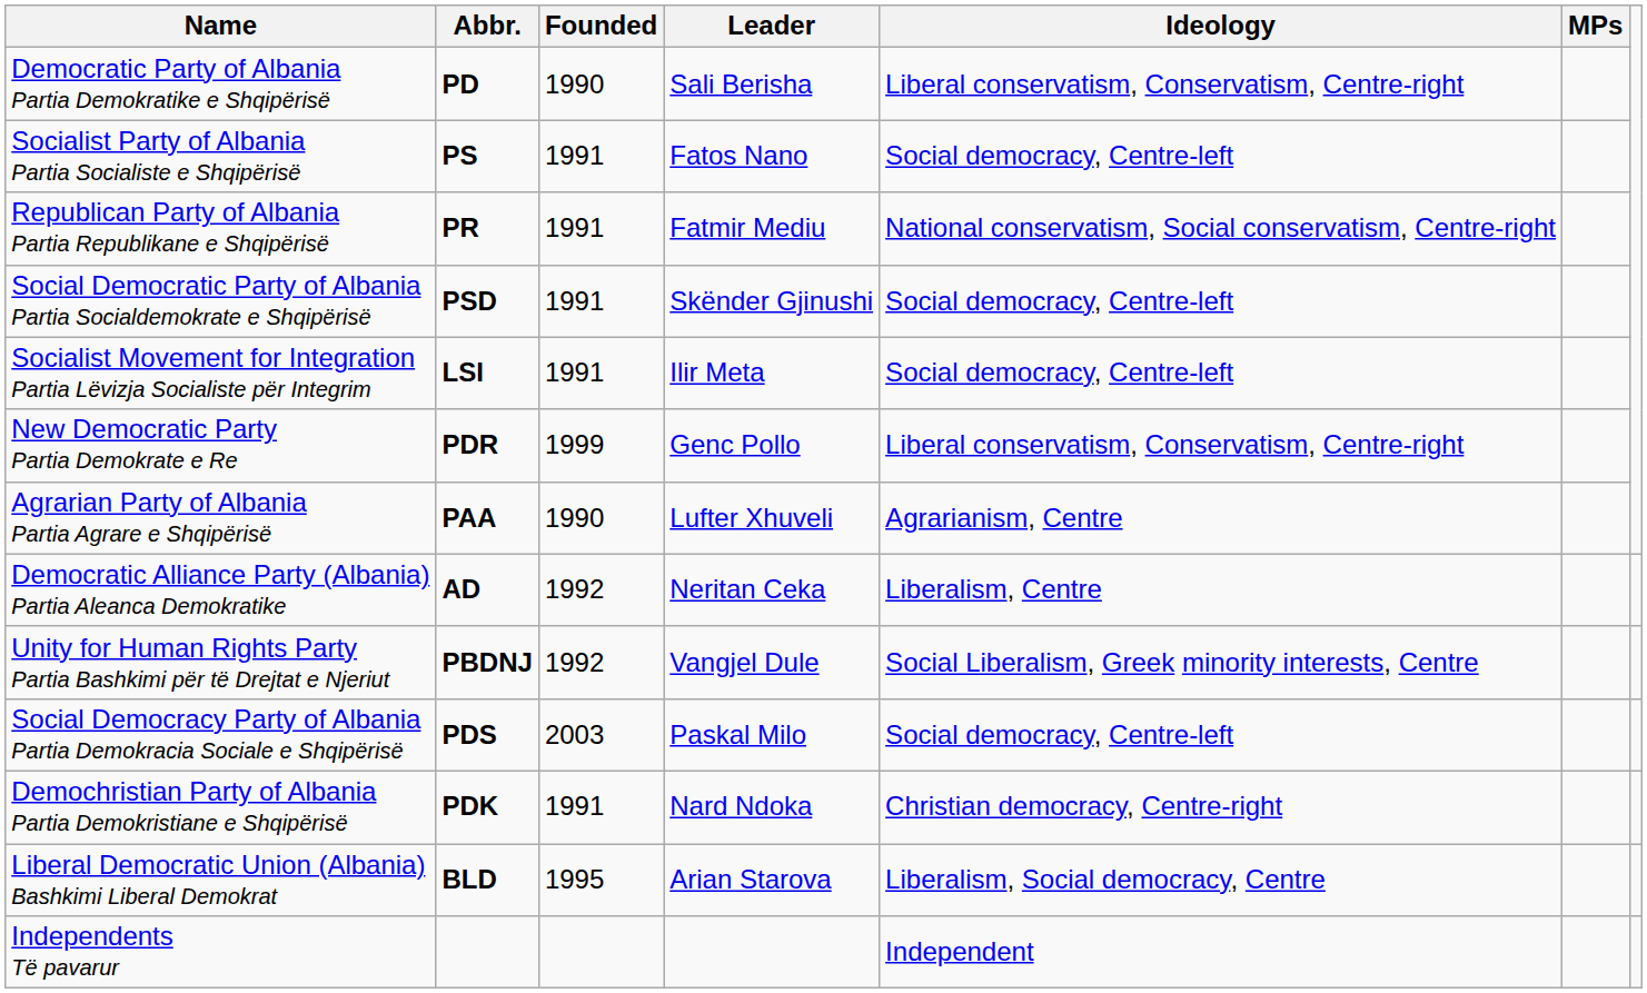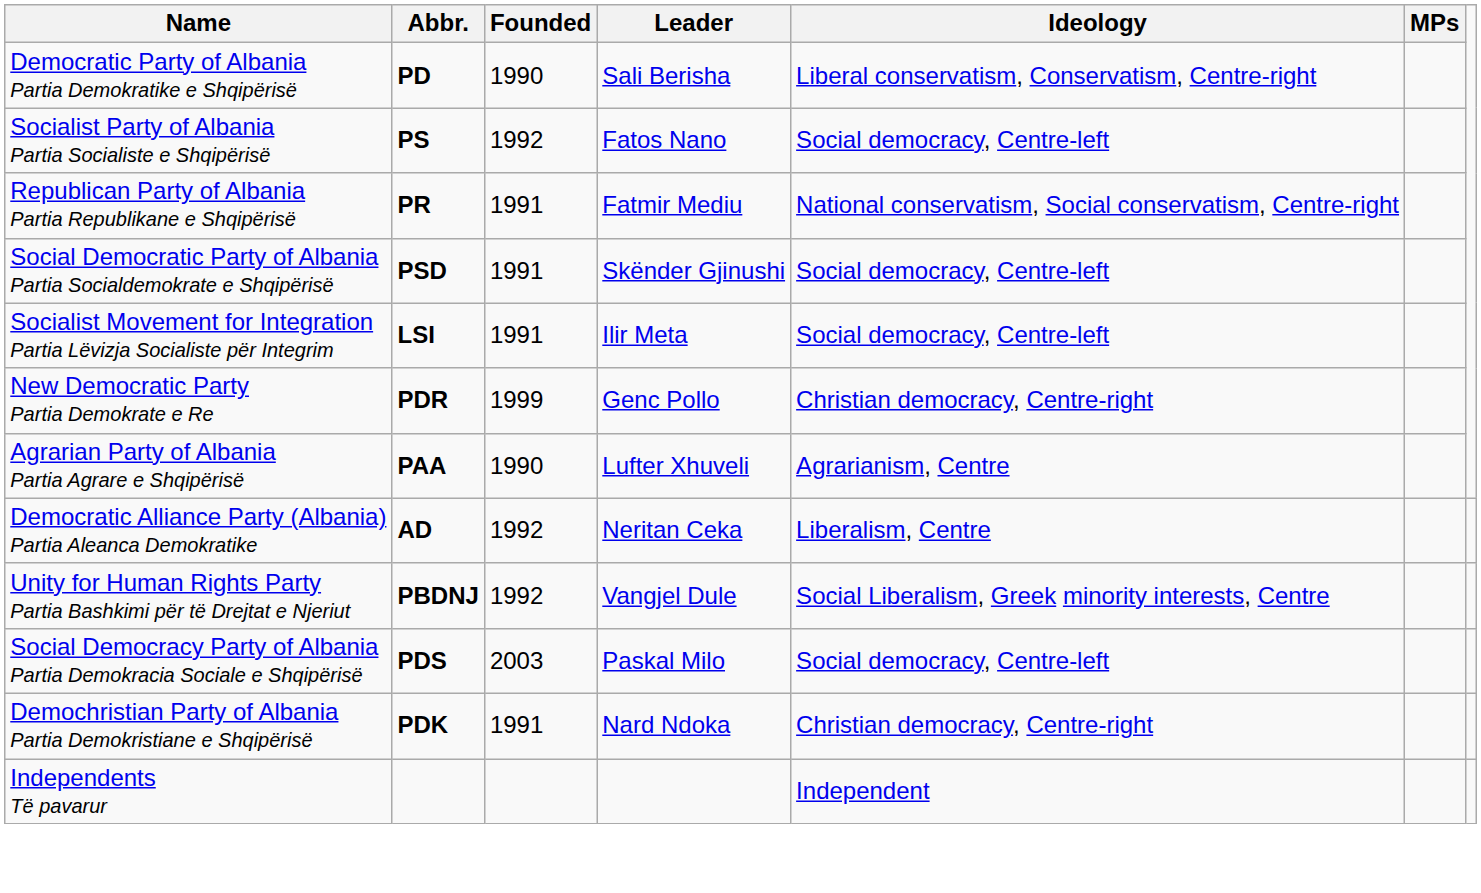Socialist Party of Albania Partia Socialiste e Shqipërisë | Founded: 1991 -> 1992
New Democratic Party Partia Demokrate e Re | Ideology: Liberal conservatism, Conservatism, Centre-right -> Christian democracy, Centre-right
- row: Liberal Democratic Union (Albania) Bashkimi Liberal Demokrat | BLD | 1995 | Arian Starova | Liberalism, Social democracy, Centre
